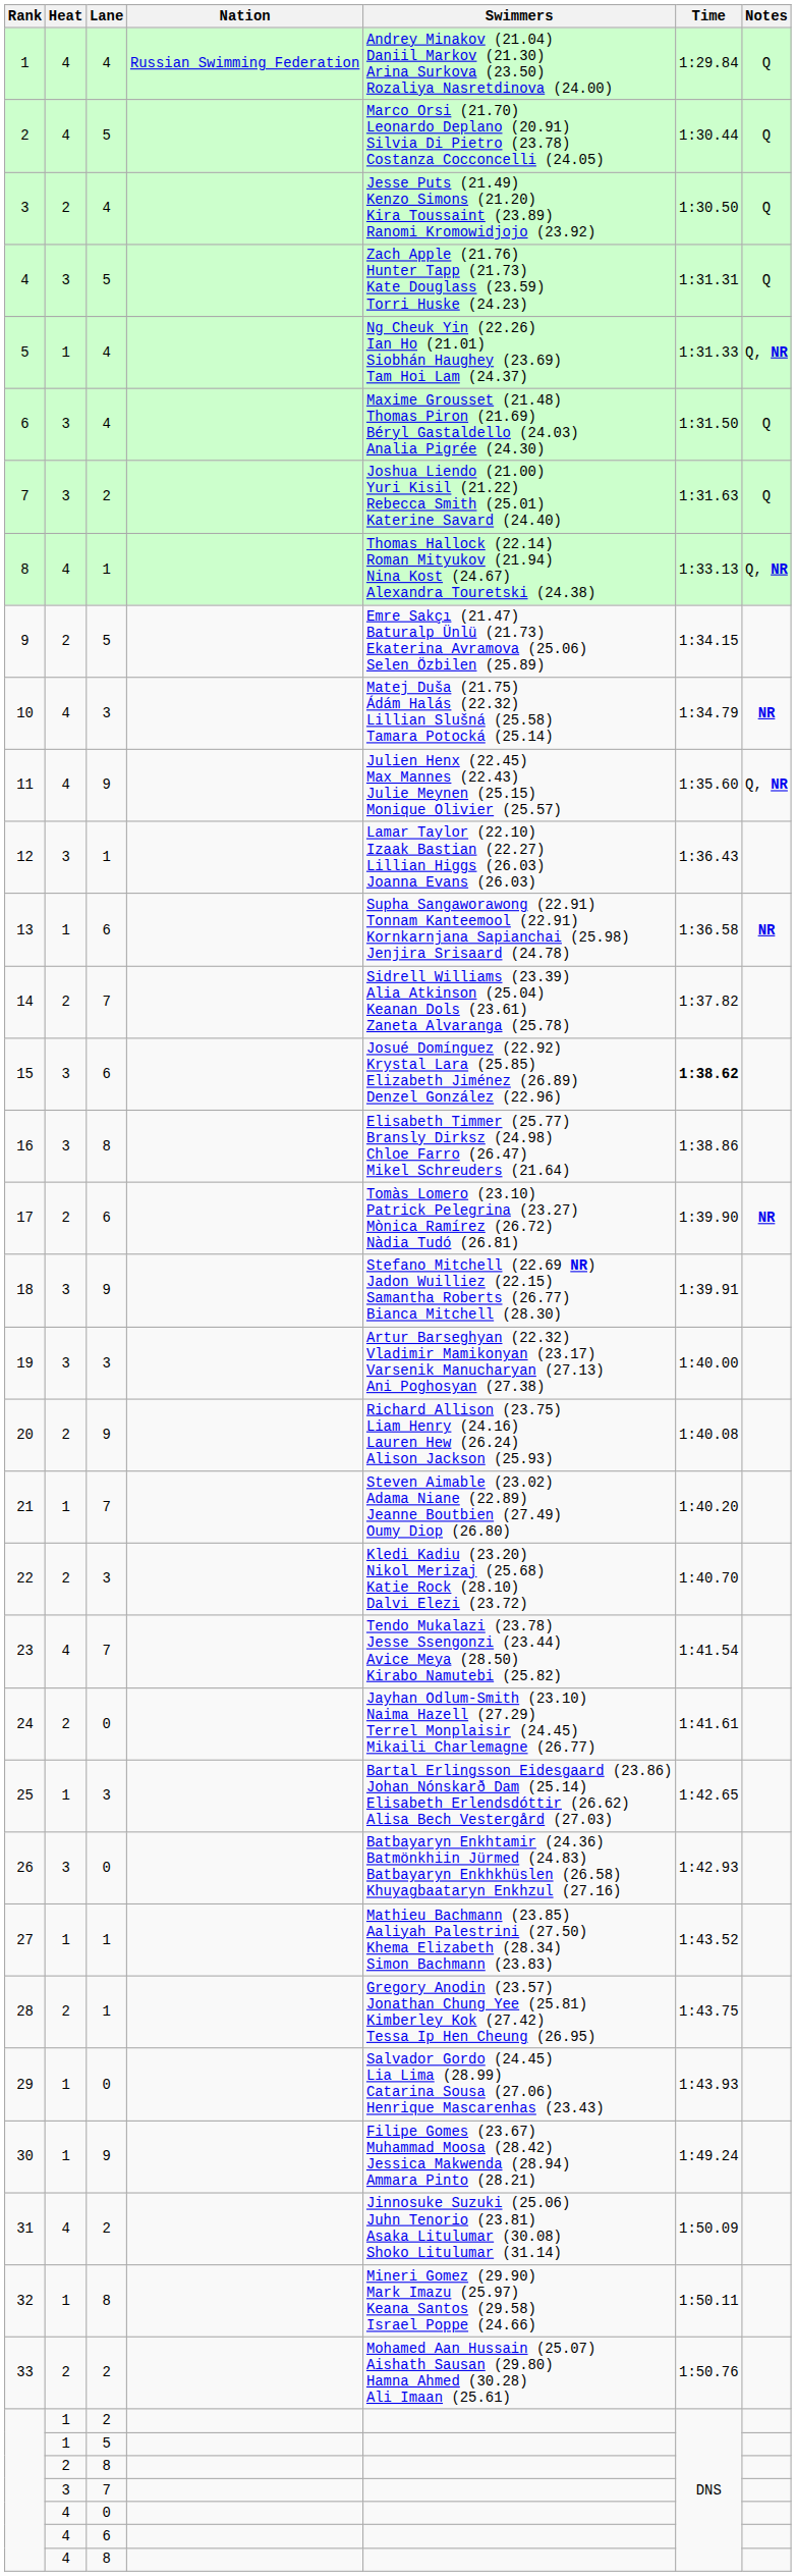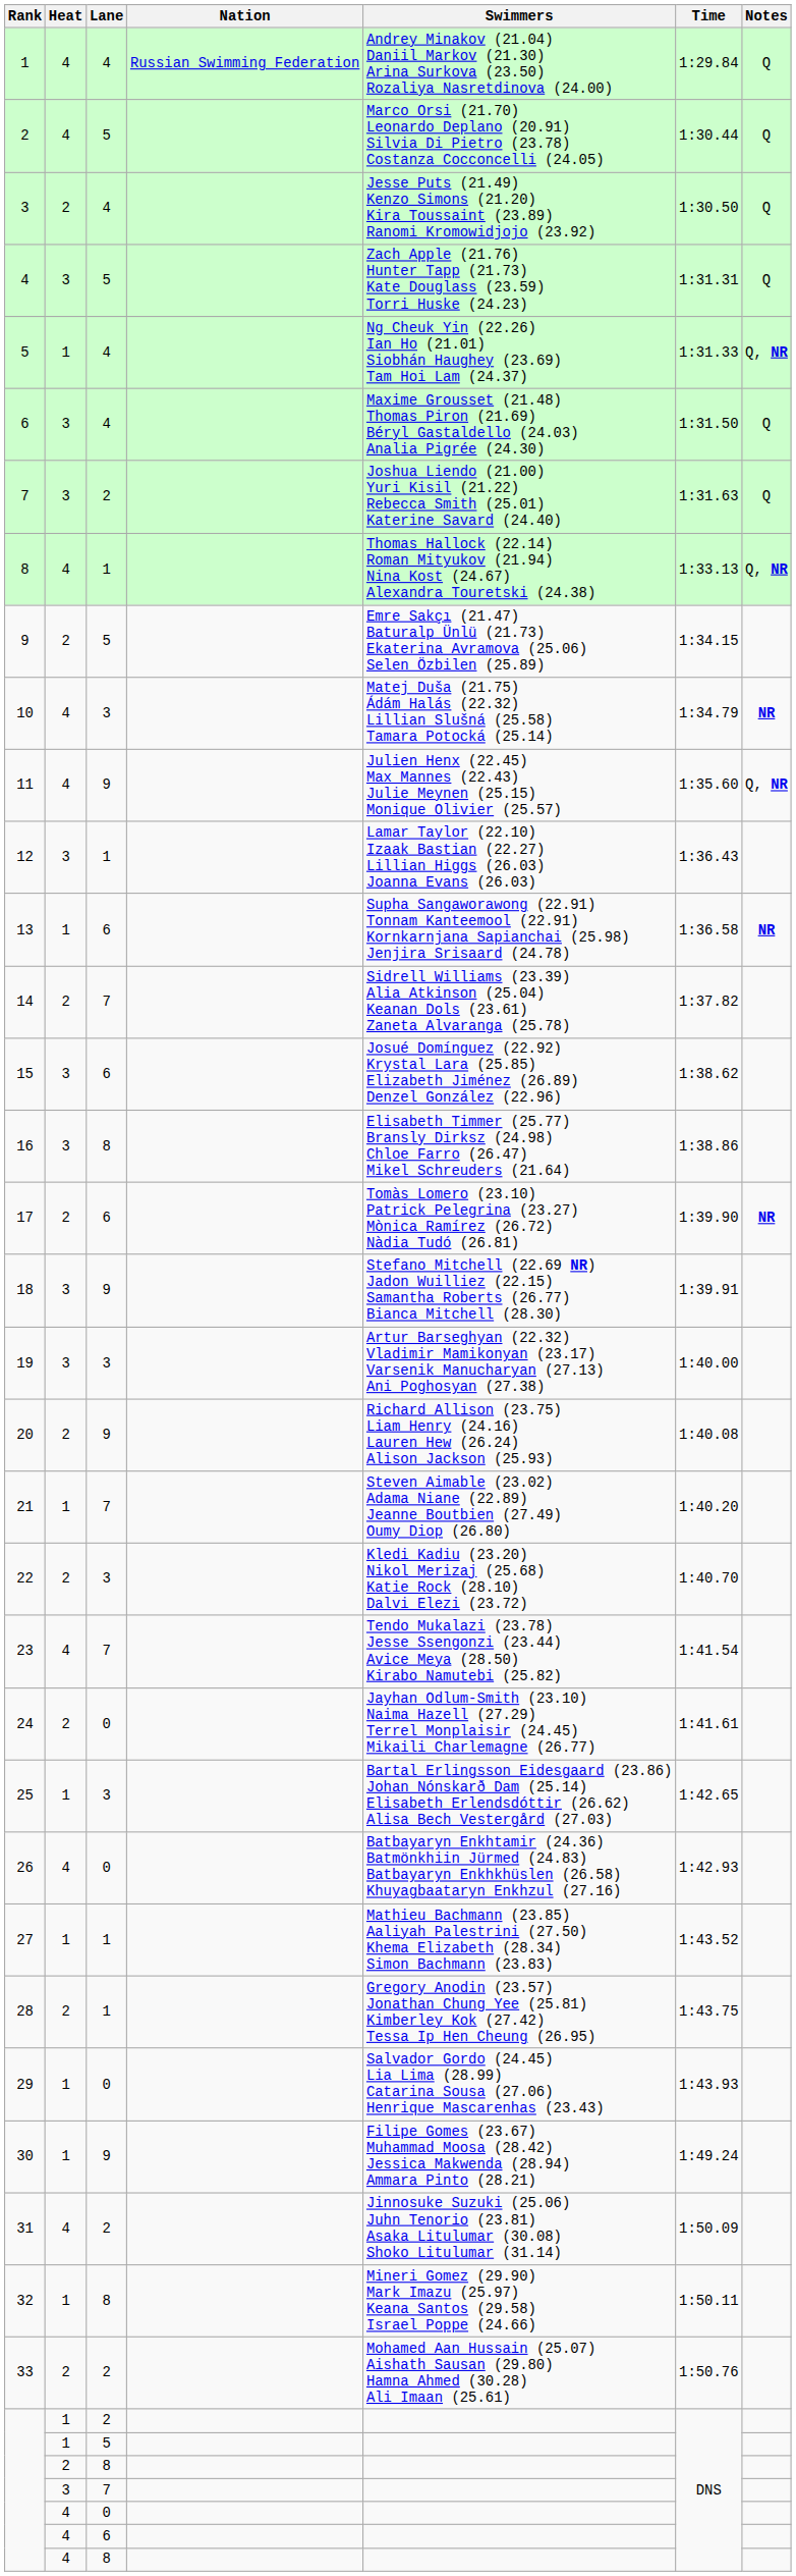15 | Time: bold -> normal
26 | Heat: 3 -> 4
